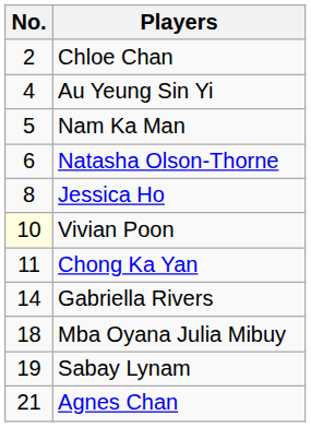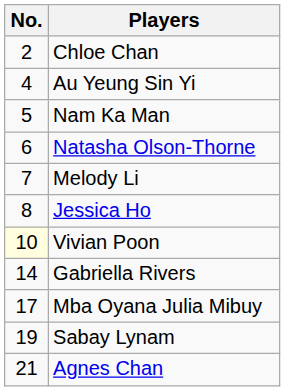+ row: 7 | Melody Li
- row: 11 | Chong Ka Yan
Mba Oyana Julia Mibuy | No.: 18 -> 17
